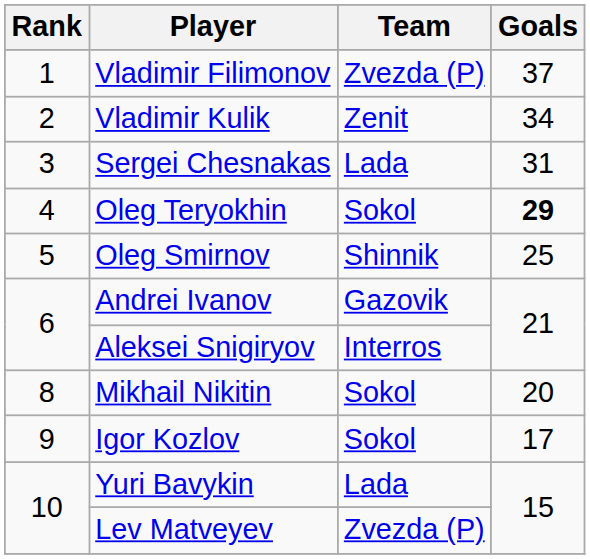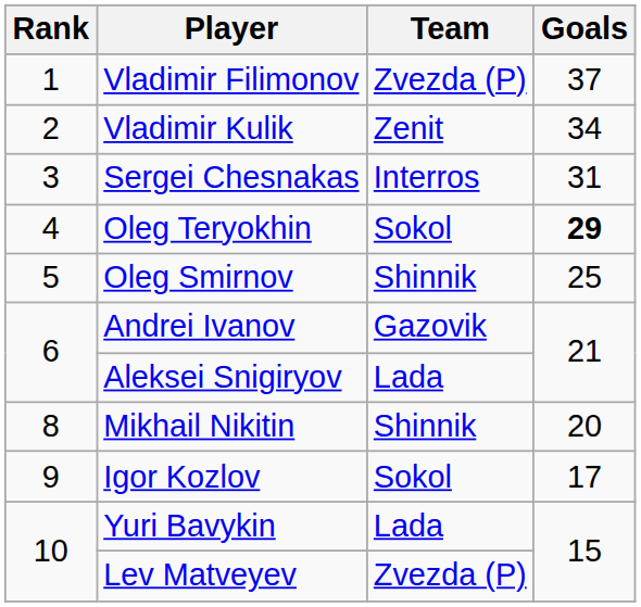Sergei Chesnakas | Team: Lada -> Interros
Aleksei Snigiryov | Team: Interros -> Lada
Mikhail Nikitin | Team: Sokol -> Shinnik
